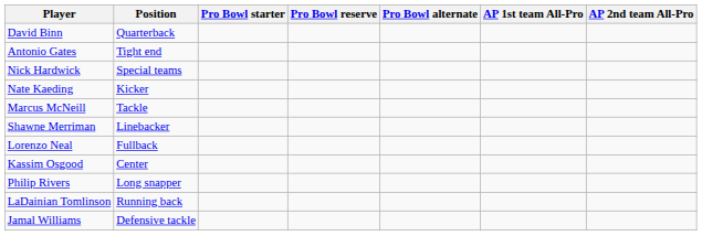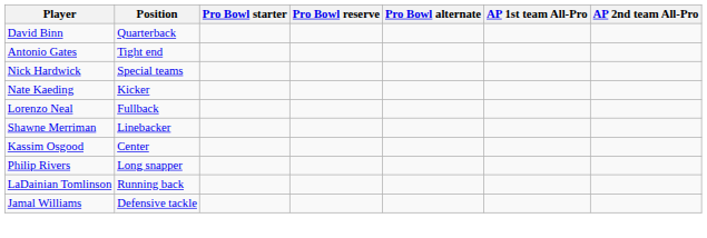- row: Marcus McNeill | Tackle
rows swapped: Shawne Merriman <-> Lorenzo Neal
